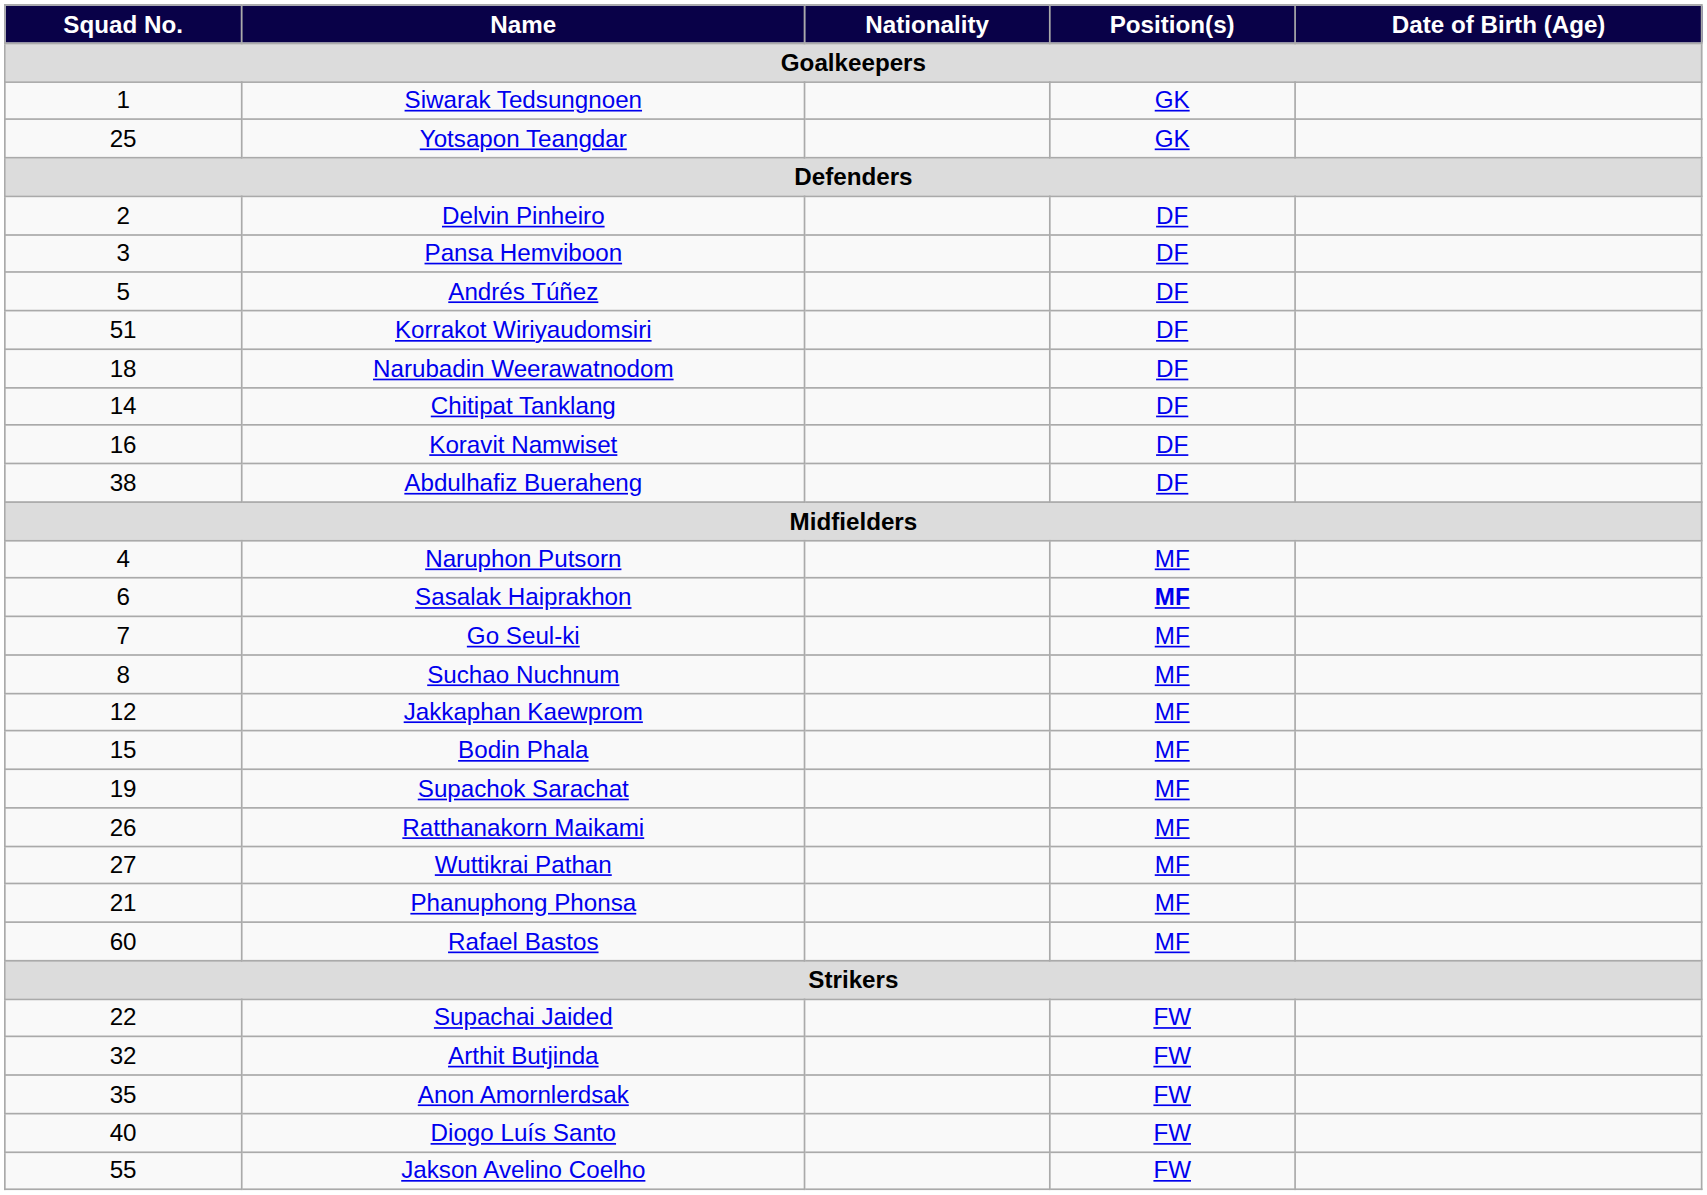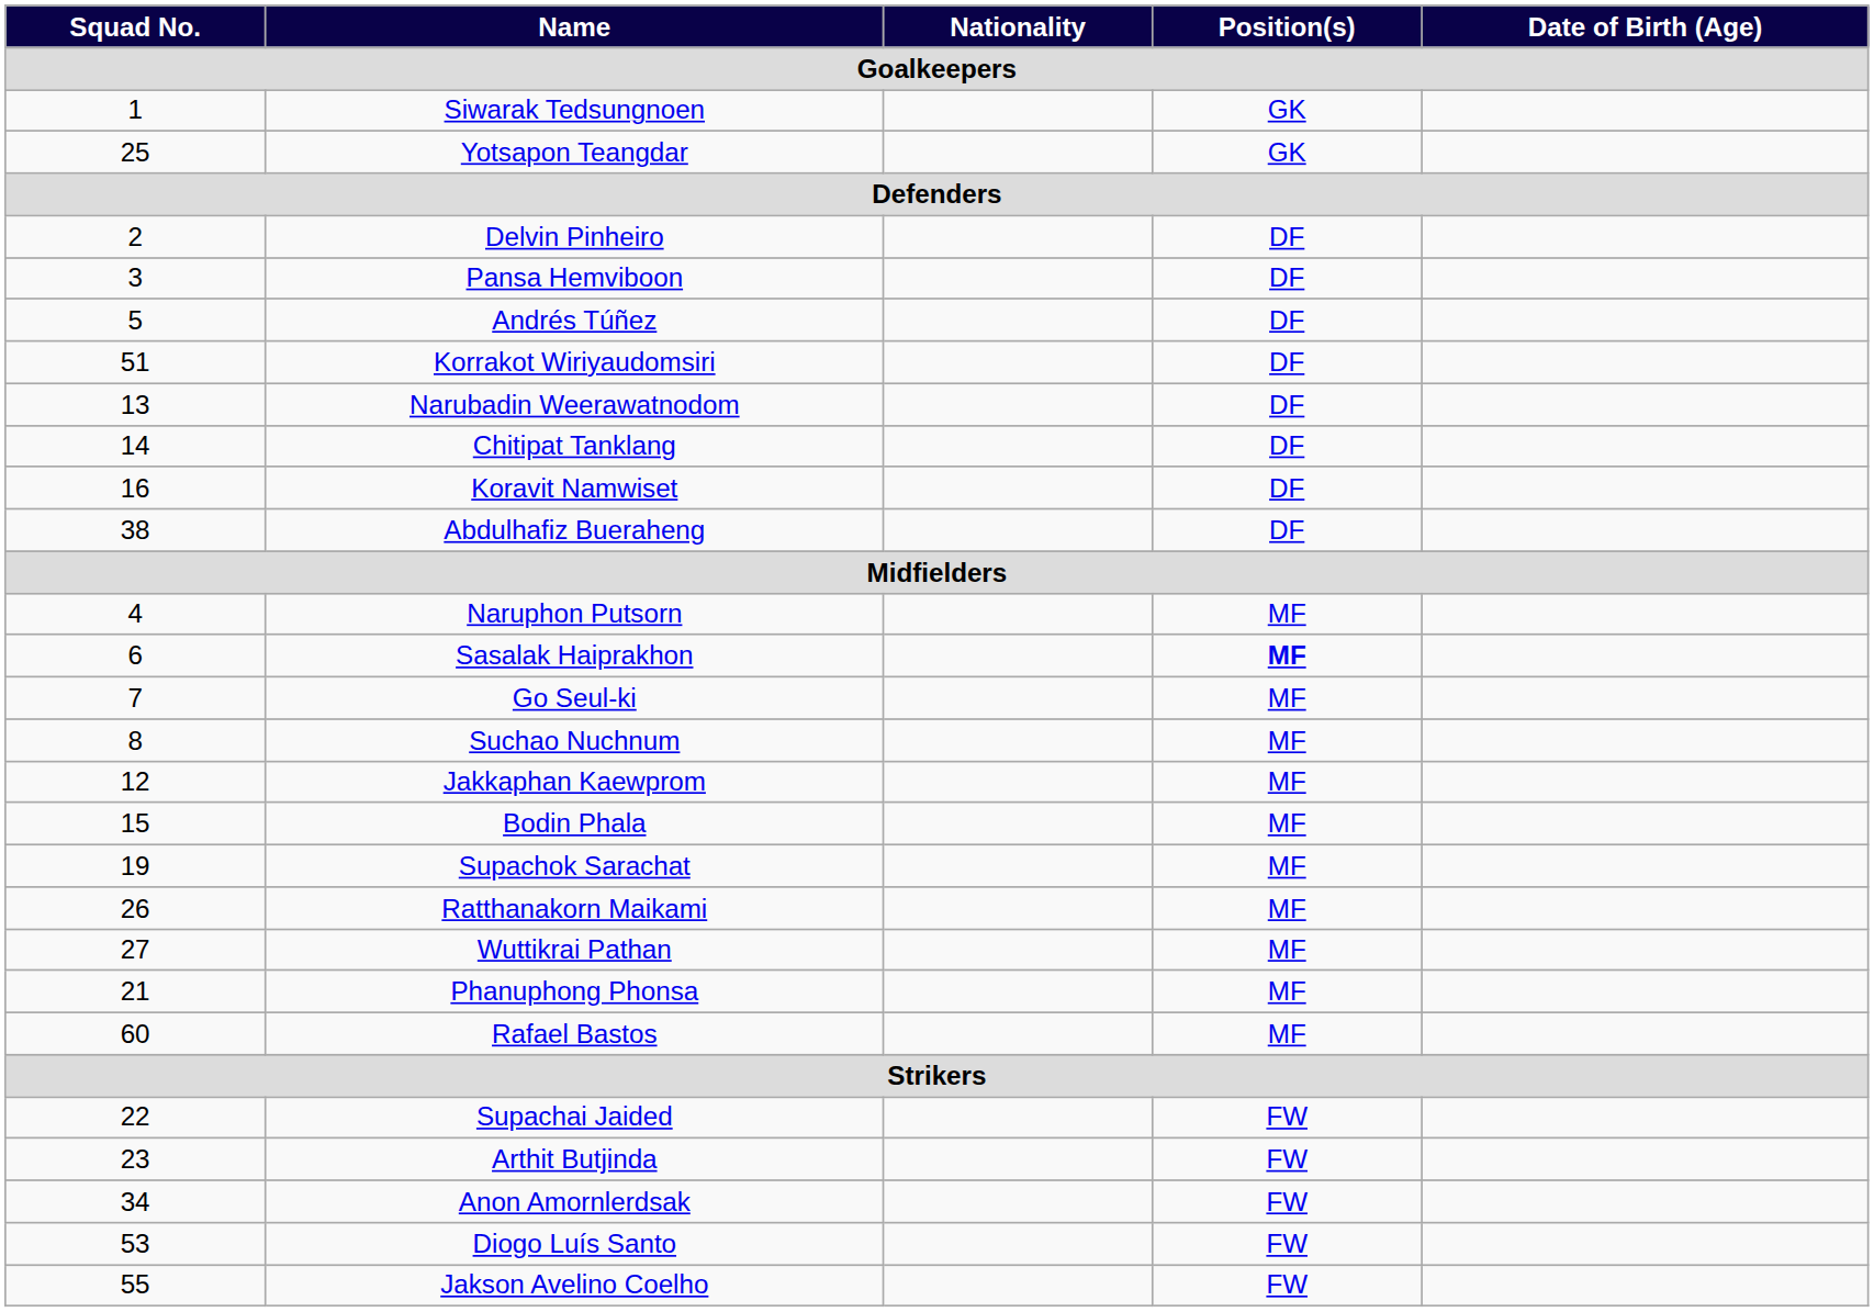Narubadin Weerawatnodom | Squad No.: 18 -> 13
Arthit Butjinda | Squad No.: 32 -> 23
Anon Amornlerdsak | Squad No.: 35 -> 34
Diogo Luís Santo | Squad No.: 40 -> 53
